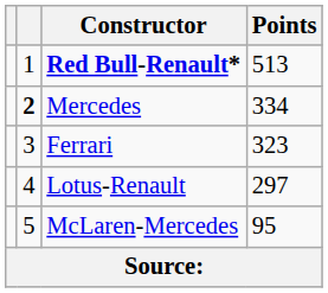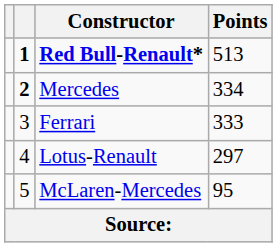Red Bull-Renault* | column 2: normal -> bold
Ferrari | Points: 323 -> 333
